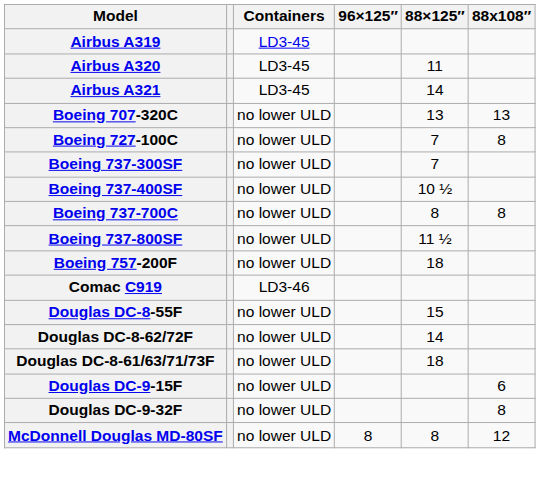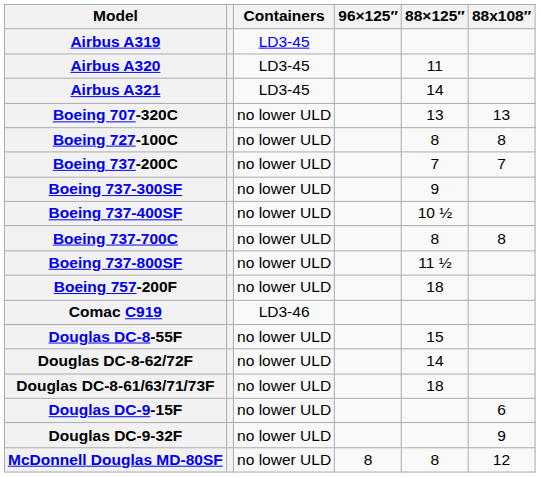Boeing 727-100C | 88×125″: 7 -> 8
+ row: Boeing 737-200C | no lower ULD | 7 | 7
Boeing 737-300SF | 88×125″: 7 -> 9
Douglas DC-9-32F | 88x108″: 8 -> 9
